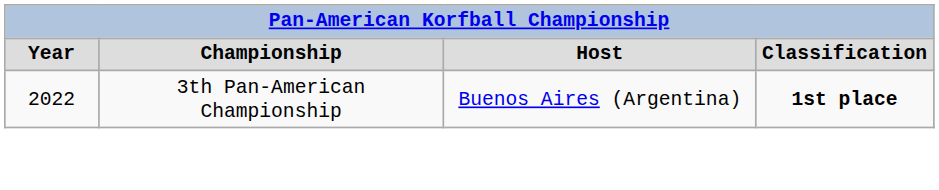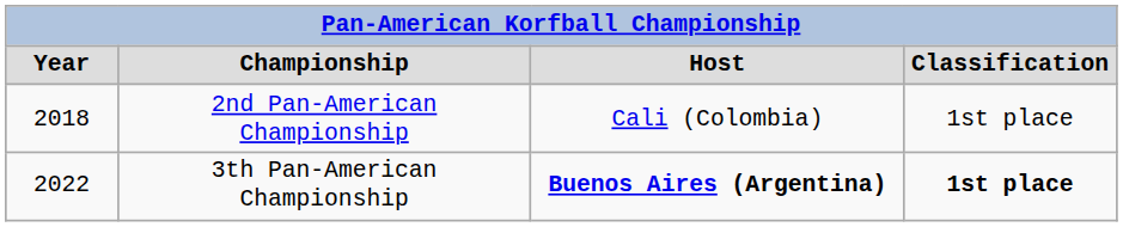+ row: 2018 | 2nd Pan-American Championship | Cali (Colombia) | 1st place
3th Pan-American Championship | column 3: normal -> bold
